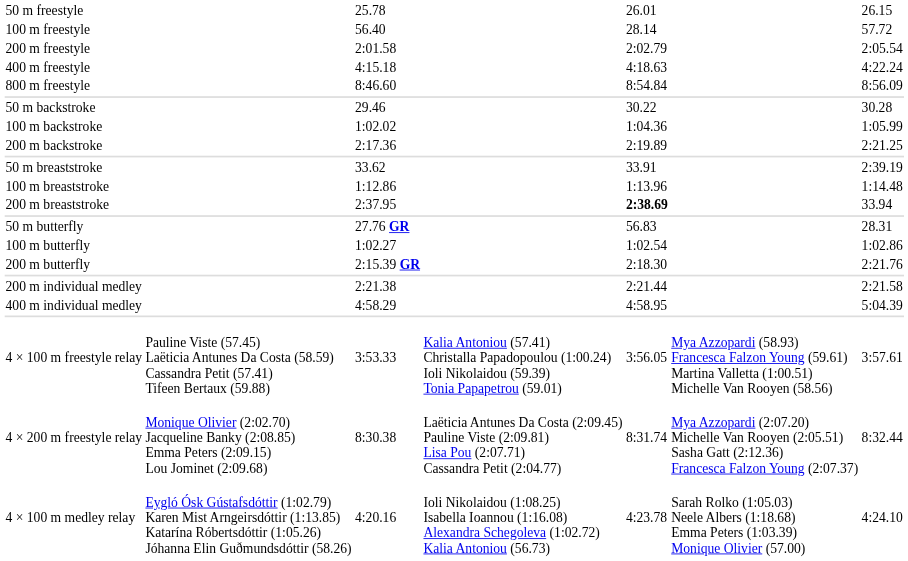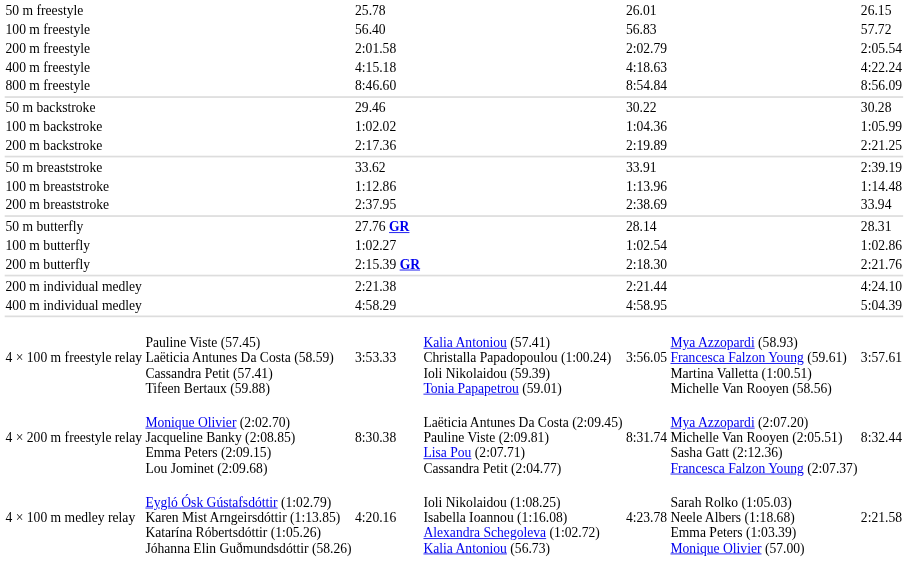100 m freestyle | column 5: 28.14 -> 56.83
200 m breaststroke | column 5: bold -> normal
50 m butterfly | column 5: 56.83 -> 28.14
200 m individual medley | column 7: 2:21.58 -> 4:24.10
4 × 100 m medley relay | column 7: 4:24.10 -> 2:21.58
